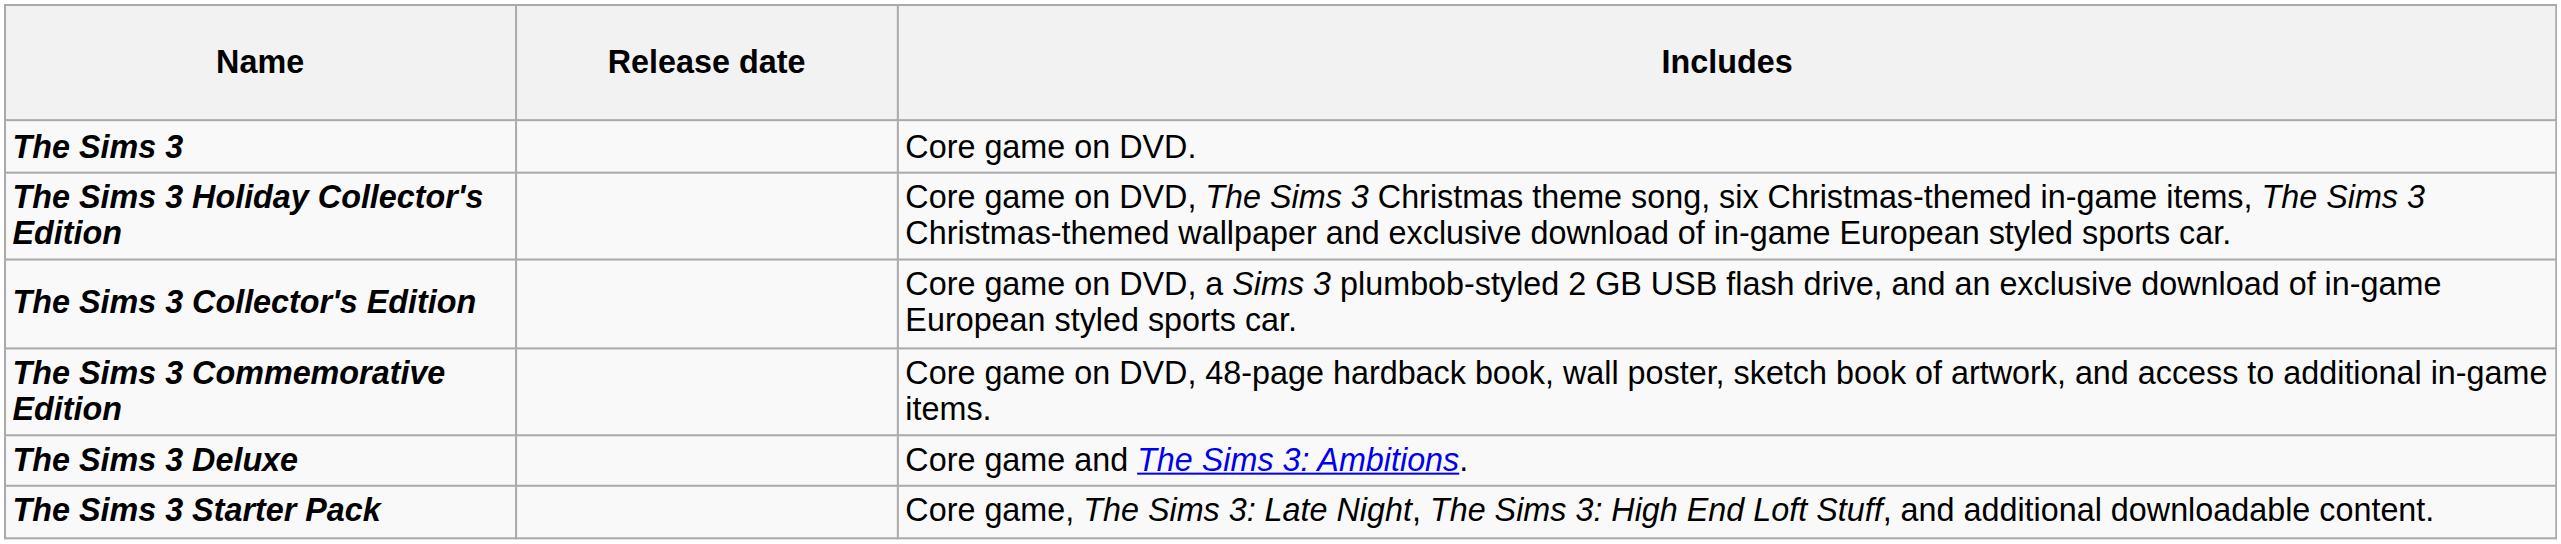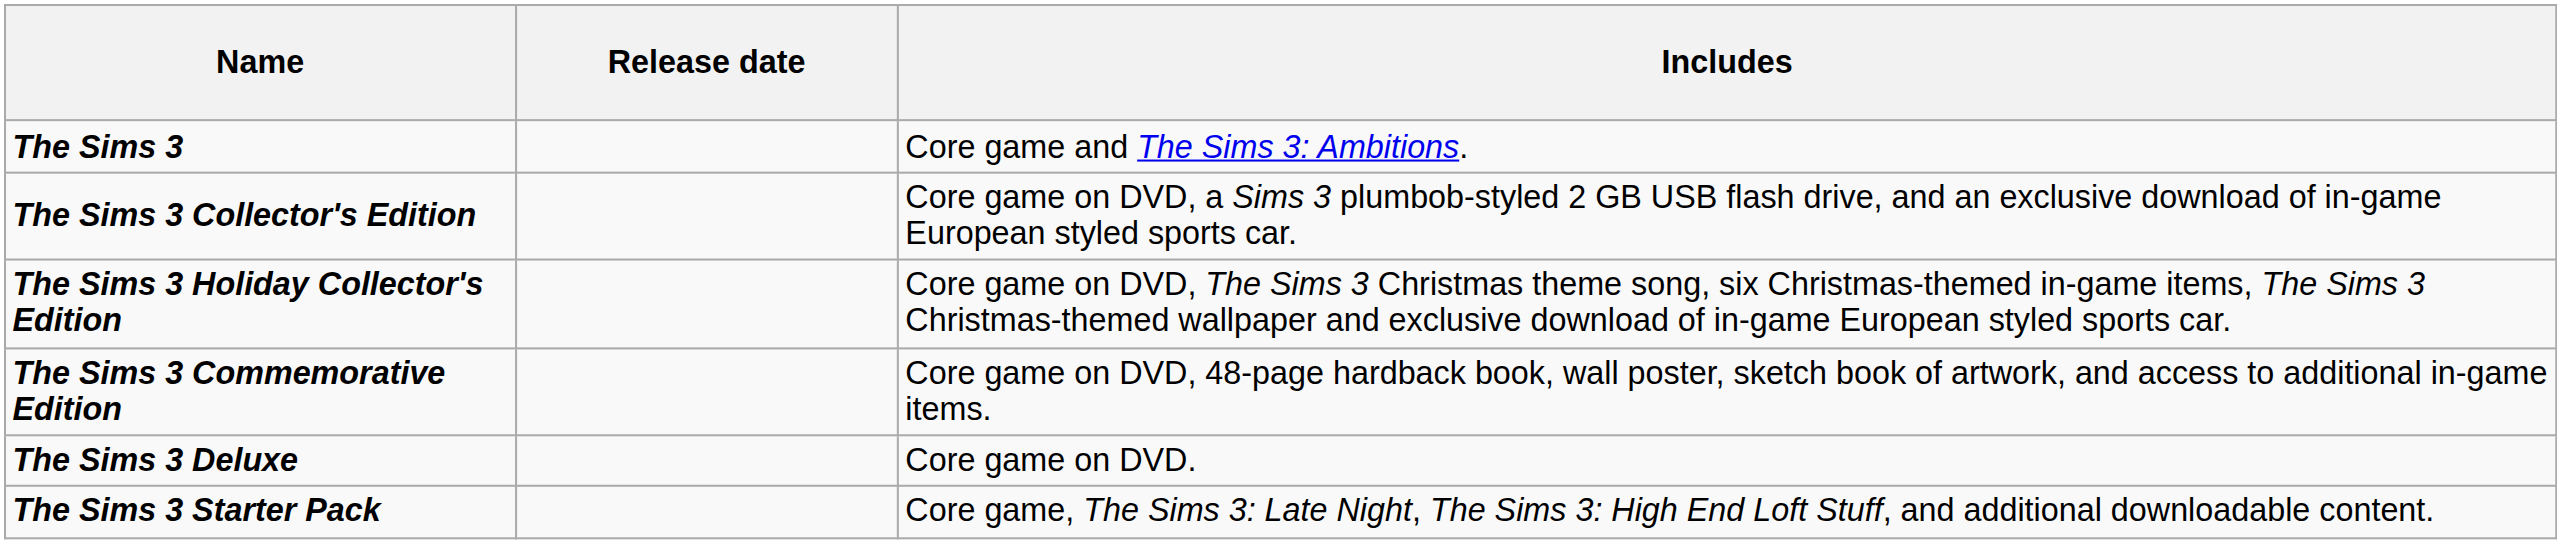The Sims 3 | Includes: Core game on DVD. -> Core game and The Sims 3: Ambitions.
rows swapped: The Sims 3 Collector's Edition <-> The Sims 3 Holiday Collector's Edition
The Sims 3 Deluxe | Includes: Core game and The Sims 3: Ambitions. -> Core game on DVD.
